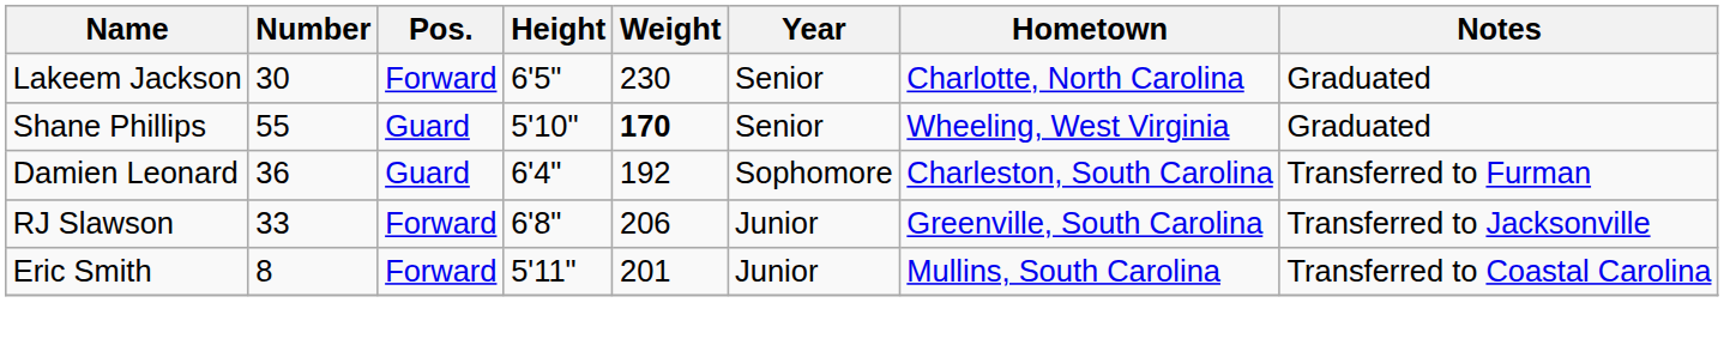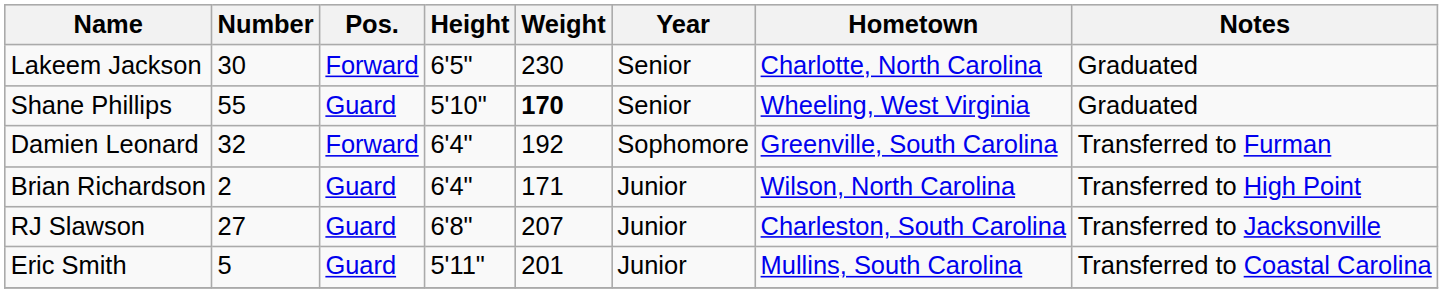Damien Leonard | Number: 36 -> 32
Damien Leonard | Pos.: Guard -> Forward
Damien Leonard | Hometown: Charleston, South Carolina -> Greenville, South Carolina
+ row: Brian Richardson | 2 | Guard | 6'4" | 171 | Junior | Wilson, North Carolina | Transferred to High Point
RJ Slawson | Number: 33 -> 27
RJ Slawson | Pos.: Forward -> Guard
RJ Slawson | Weight: 206 -> 207
RJ Slawson | Hometown: Greenville, South Carolina -> Charleston, South Carolina
Eric Smith | Number: 8 -> 5
Eric Smith | Pos.: Forward -> Guard
